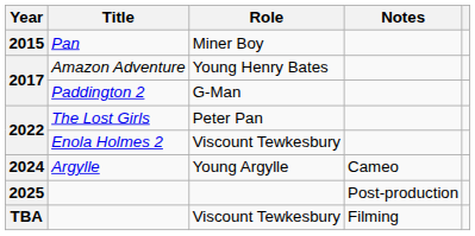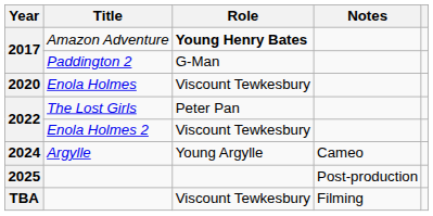- row: 2015 | Pan | Miner Boy
Amazon Adventure | Role: normal -> bold
+ row: 2020 | Enola Holmes | Viscount Tewkesbury
